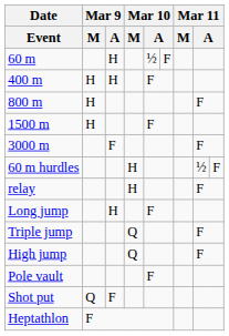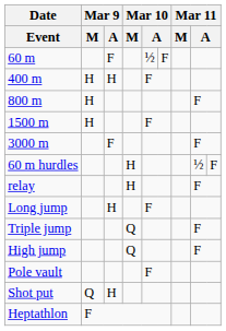60 m | Mar 9 / A: H -> F
Shot put | Mar 9 / A: F -> H
